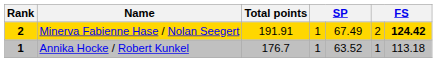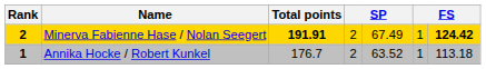Minerva Fabienne Hase / Nolan Seegert | Total points: normal -> bold
Minerva Fabienne Hase / Nolan Seegert | column 4: 1 -> 2
Minerva Fabienne Hase / Nolan Seegert | column 6: 2 -> 1
Annika Hocke / Robert Kunkel | column 4: 1 -> 2
